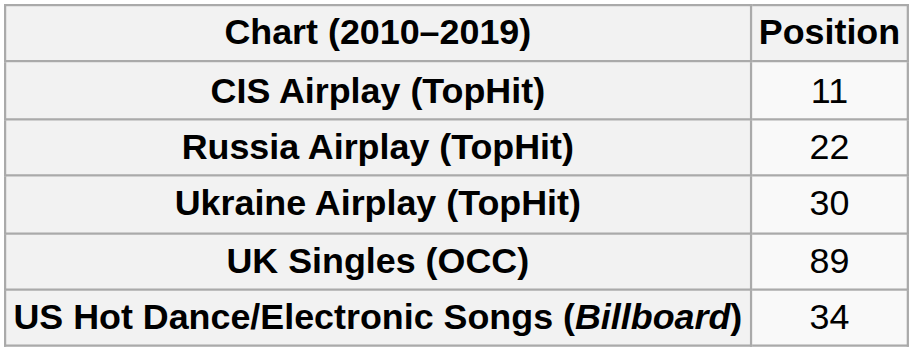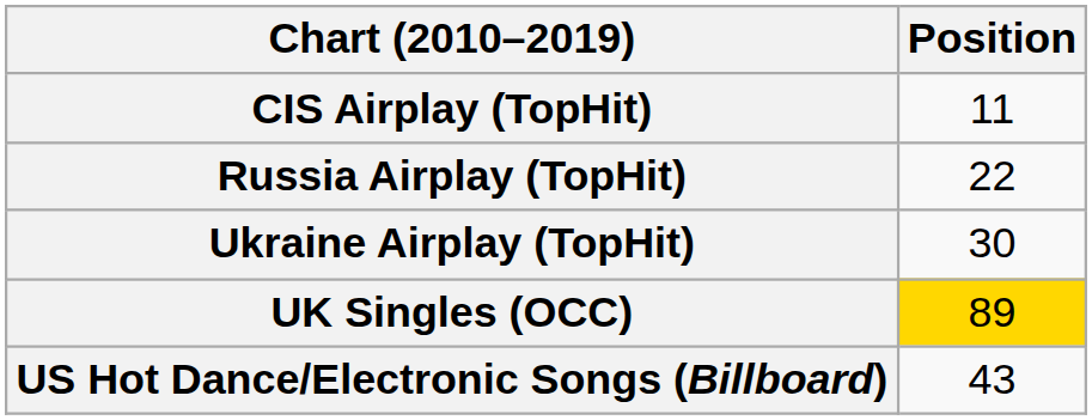UK Singles (OCC) | Position: no background -> gold background
US Hot Dance/Electronic Songs (Billboard) | Position: 34 -> 43
